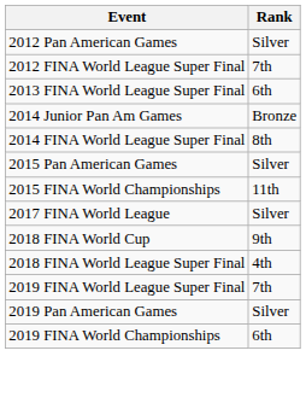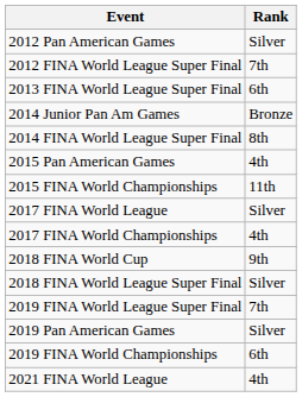2015 Pan American Games | Rank: Silver -> 4th
+ row: 2017 FINA World Championships | 4th
2018 FINA World League Super Final | Rank: 4th -> Silver
+ row: 2021 FINA World League | 4th
